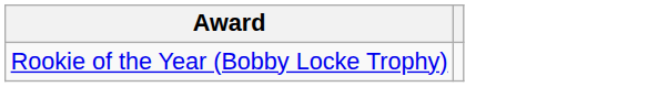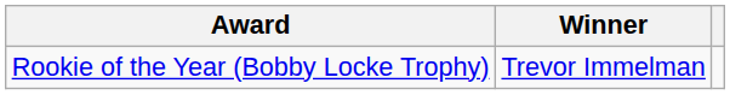+ column: Winner | Trevor Immelman
